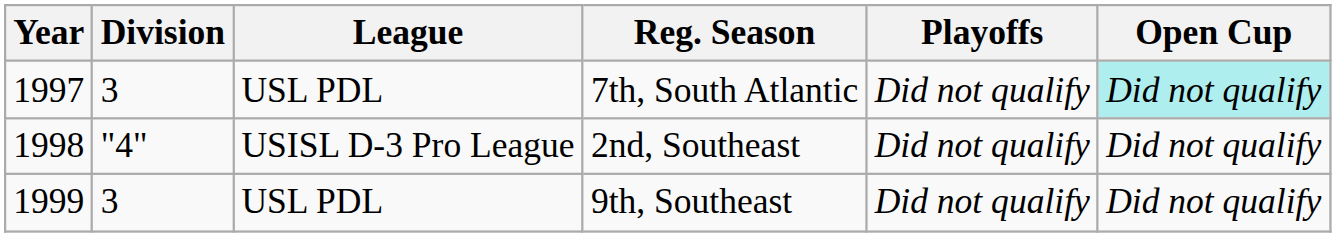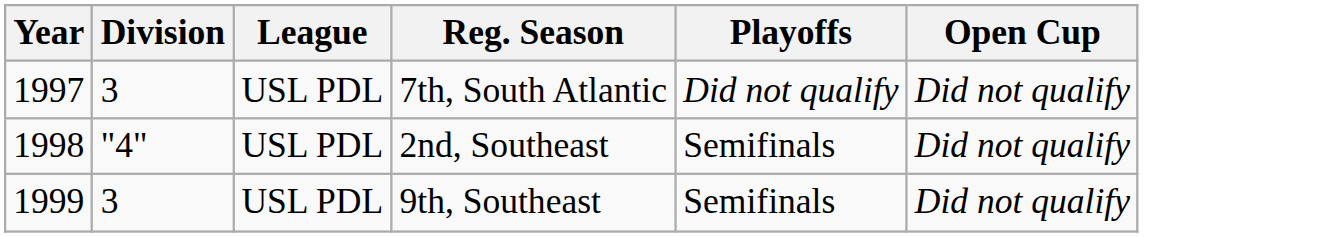7th, South Atlantic | Open Cup: paleturquoise background -> no background
2nd, Southeast | League: USISL D-3 Pro League -> USL PDL
2nd, Southeast | Playoffs: Did not qualify -> Semifinals
9th, Southeast | Playoffs: Did not qualify -> Semifinals
